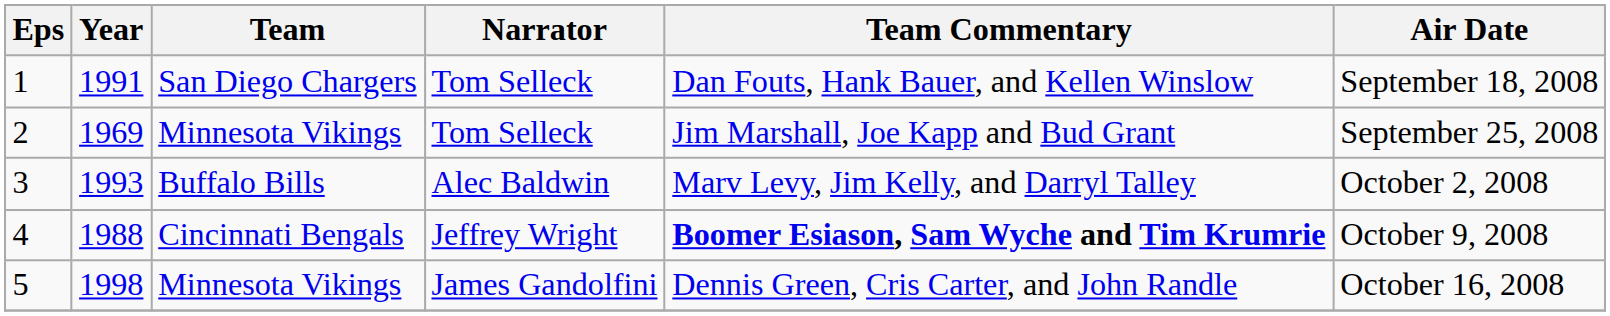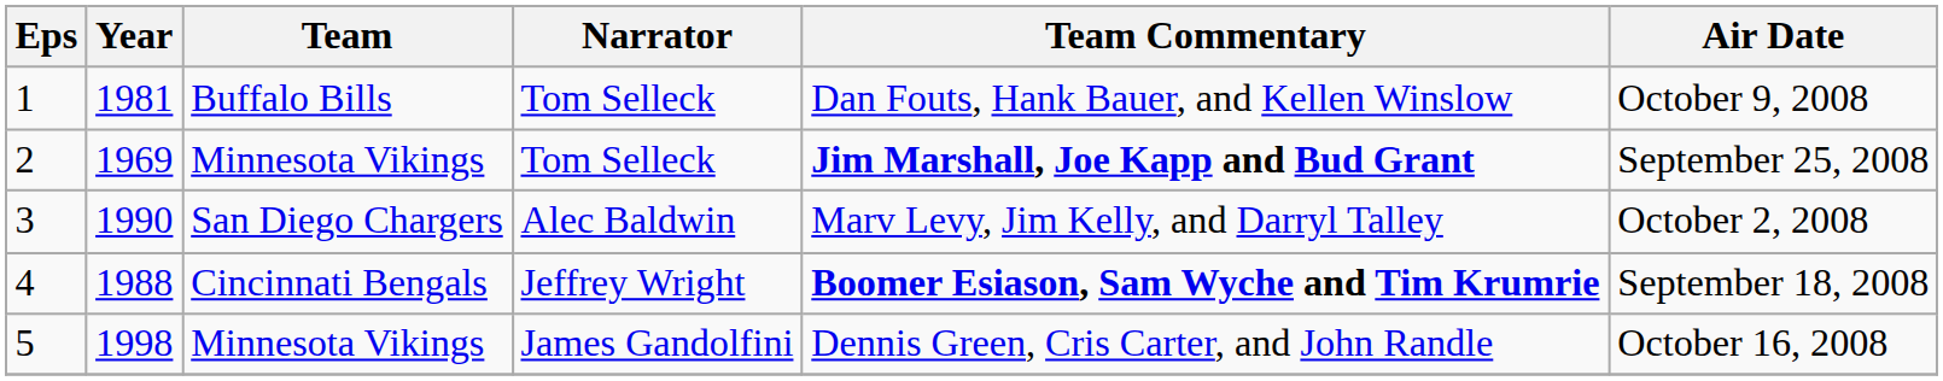1 | Year: 1991 -> 1981
1 | Team: San Diego Chargers -> Buffalo Bills
1 | Air Date: September 18, 2008 -> October 9, 2008
2 | Team Commentary: normal -> bold
3 | Year: 1993 -> 1990
3 | Team: Buffalo Bills -> San Diego Chargers
4 | Air Date: October 9, 2008 -> September 18, 2008
